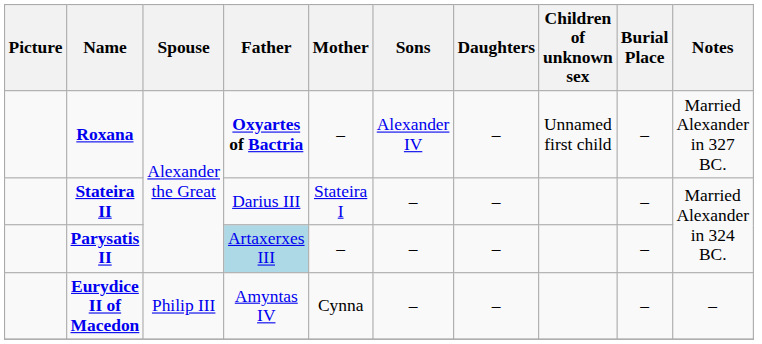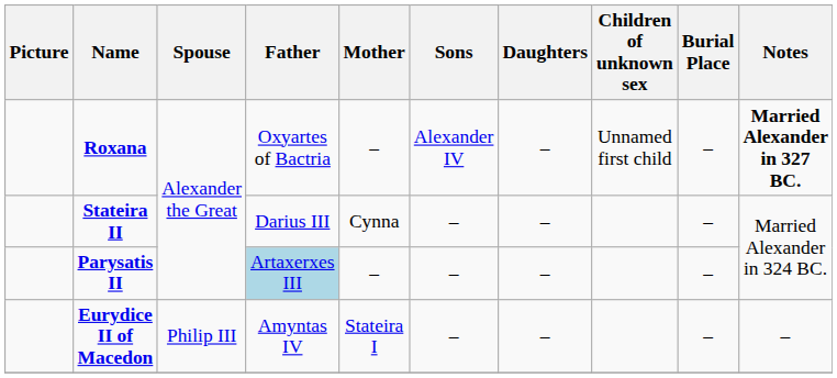Roxana | Father: bold -> normal
Roxana | Notes: normal -> bold
Stateira II | Mother: Stateira I -> Cynna
Eurydice II of Macedon | Mother: Cynna -> Stateira I
